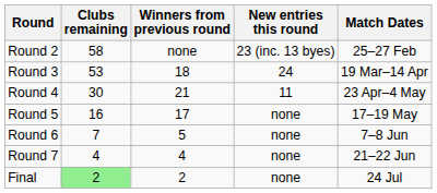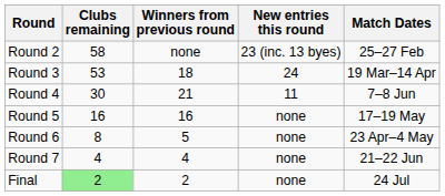Round 4 | Match Dates: 23 Apr–4 May -> 7–8 Jun
Round 5 | Winners from previous round: 17 -> 16
Round 6 | Clubs remaining: 7 -> 8
Round 6 | Match Dates: 7–8 Jun -> 23 Apr–4 May
